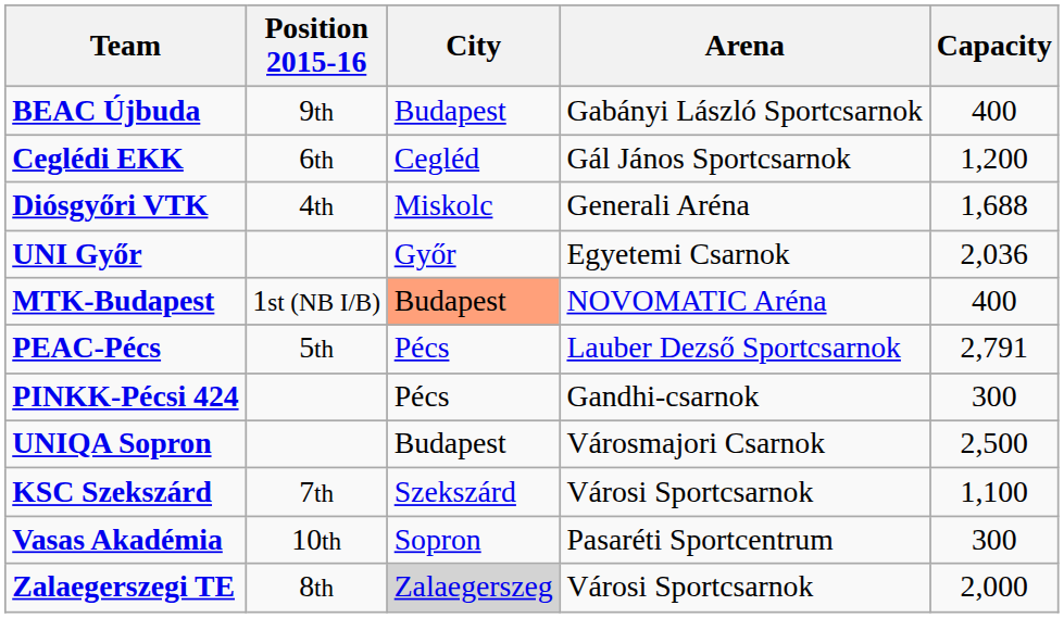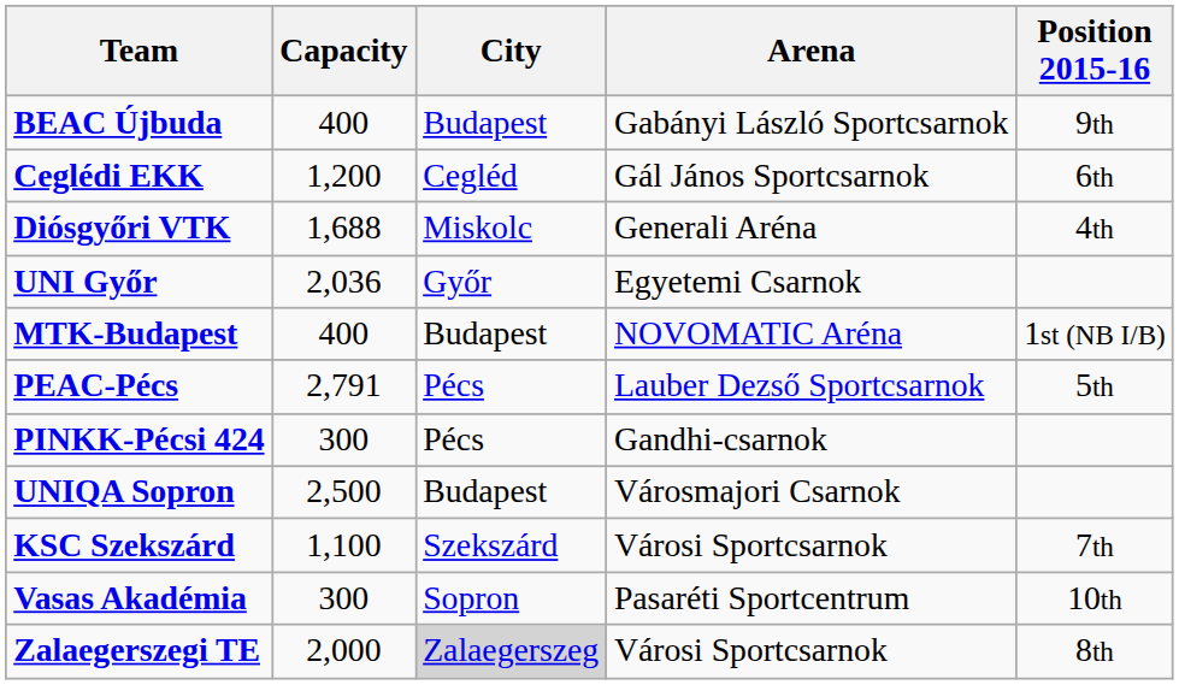columns swapped: Position 2015-16 <-> Capacity
MTK-Budapest | City: lightsalmon background -> no background
